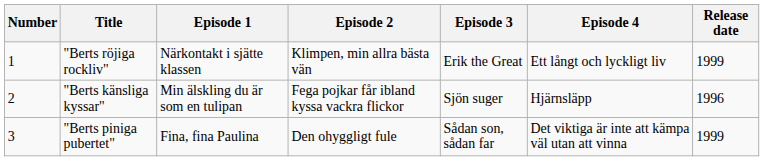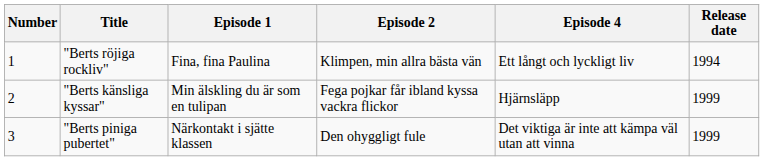- column: Episode 3 | Erik the Great | Sjön suger | Sådan son, sådan far
"Berts röjiga rockliv" | Episode 1: Närkontakt i sjätte klassen -> Fina, fina Paulina
"Berts röjiga rockliv" | Release date: 1999 -> 1994
"Berts känsliga kyssar" | Release date: 1996 -> 1999
"Berts piniga pubertet" | Episode 1: Fina, fina Paulina -> Närkontakt i sjätte klassen
